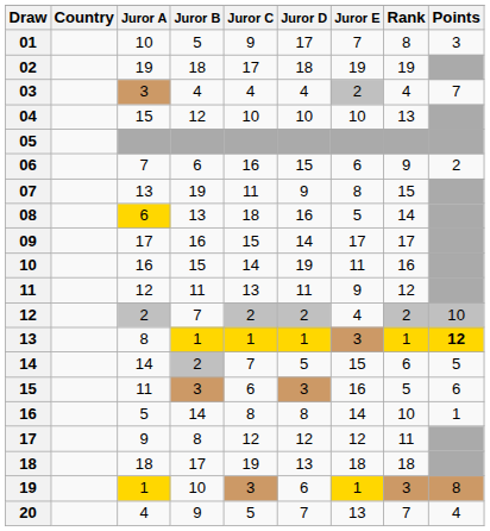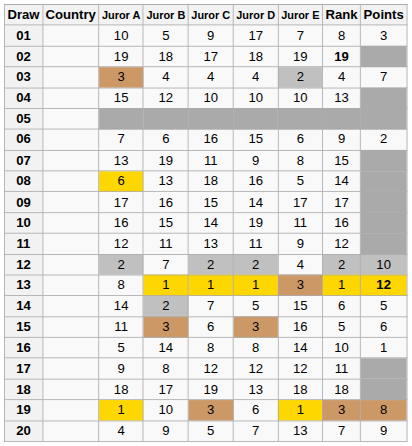02 | Rank: normal -> bold
20 | Points: 4 -> 9
